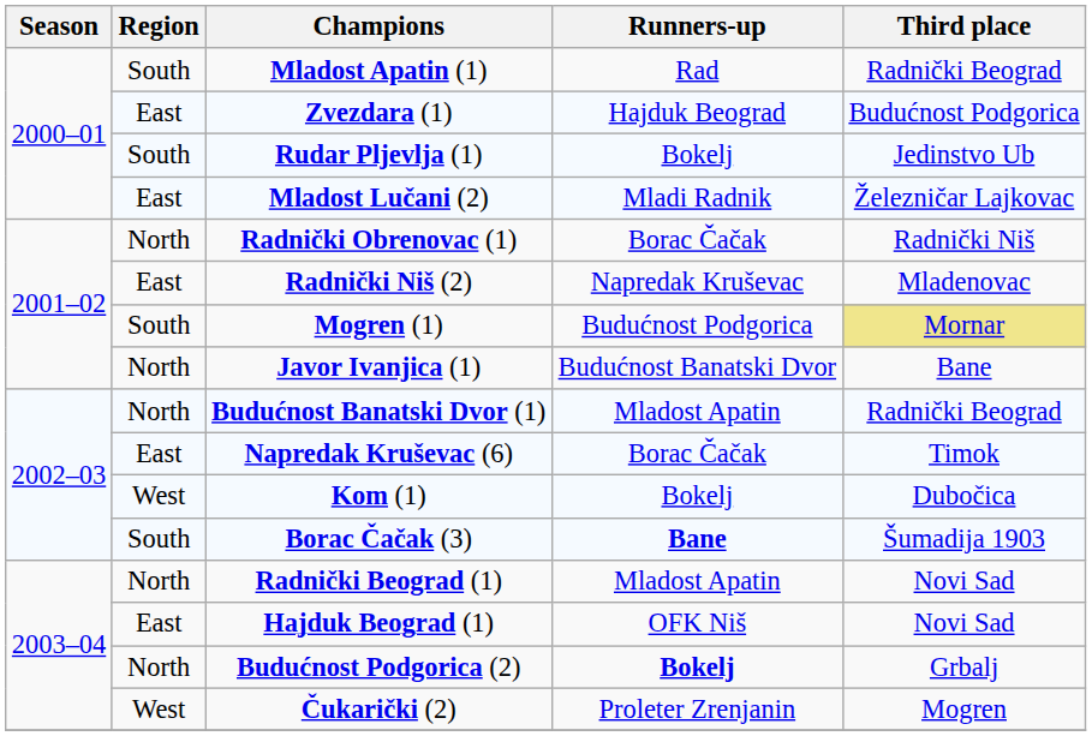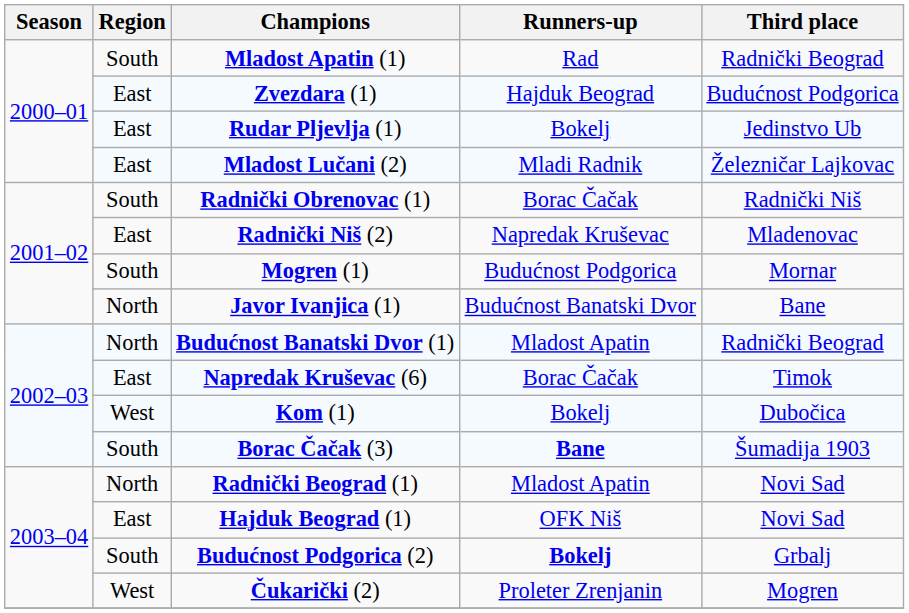Rudar Pljevlja (1) | Region: South -> East
Radnički Obrenovac (1) | Region: North -> South
Mogren (1) | Third place: khaki background -> no background
Budućnost Podgorica (2) | Region: North -> South
